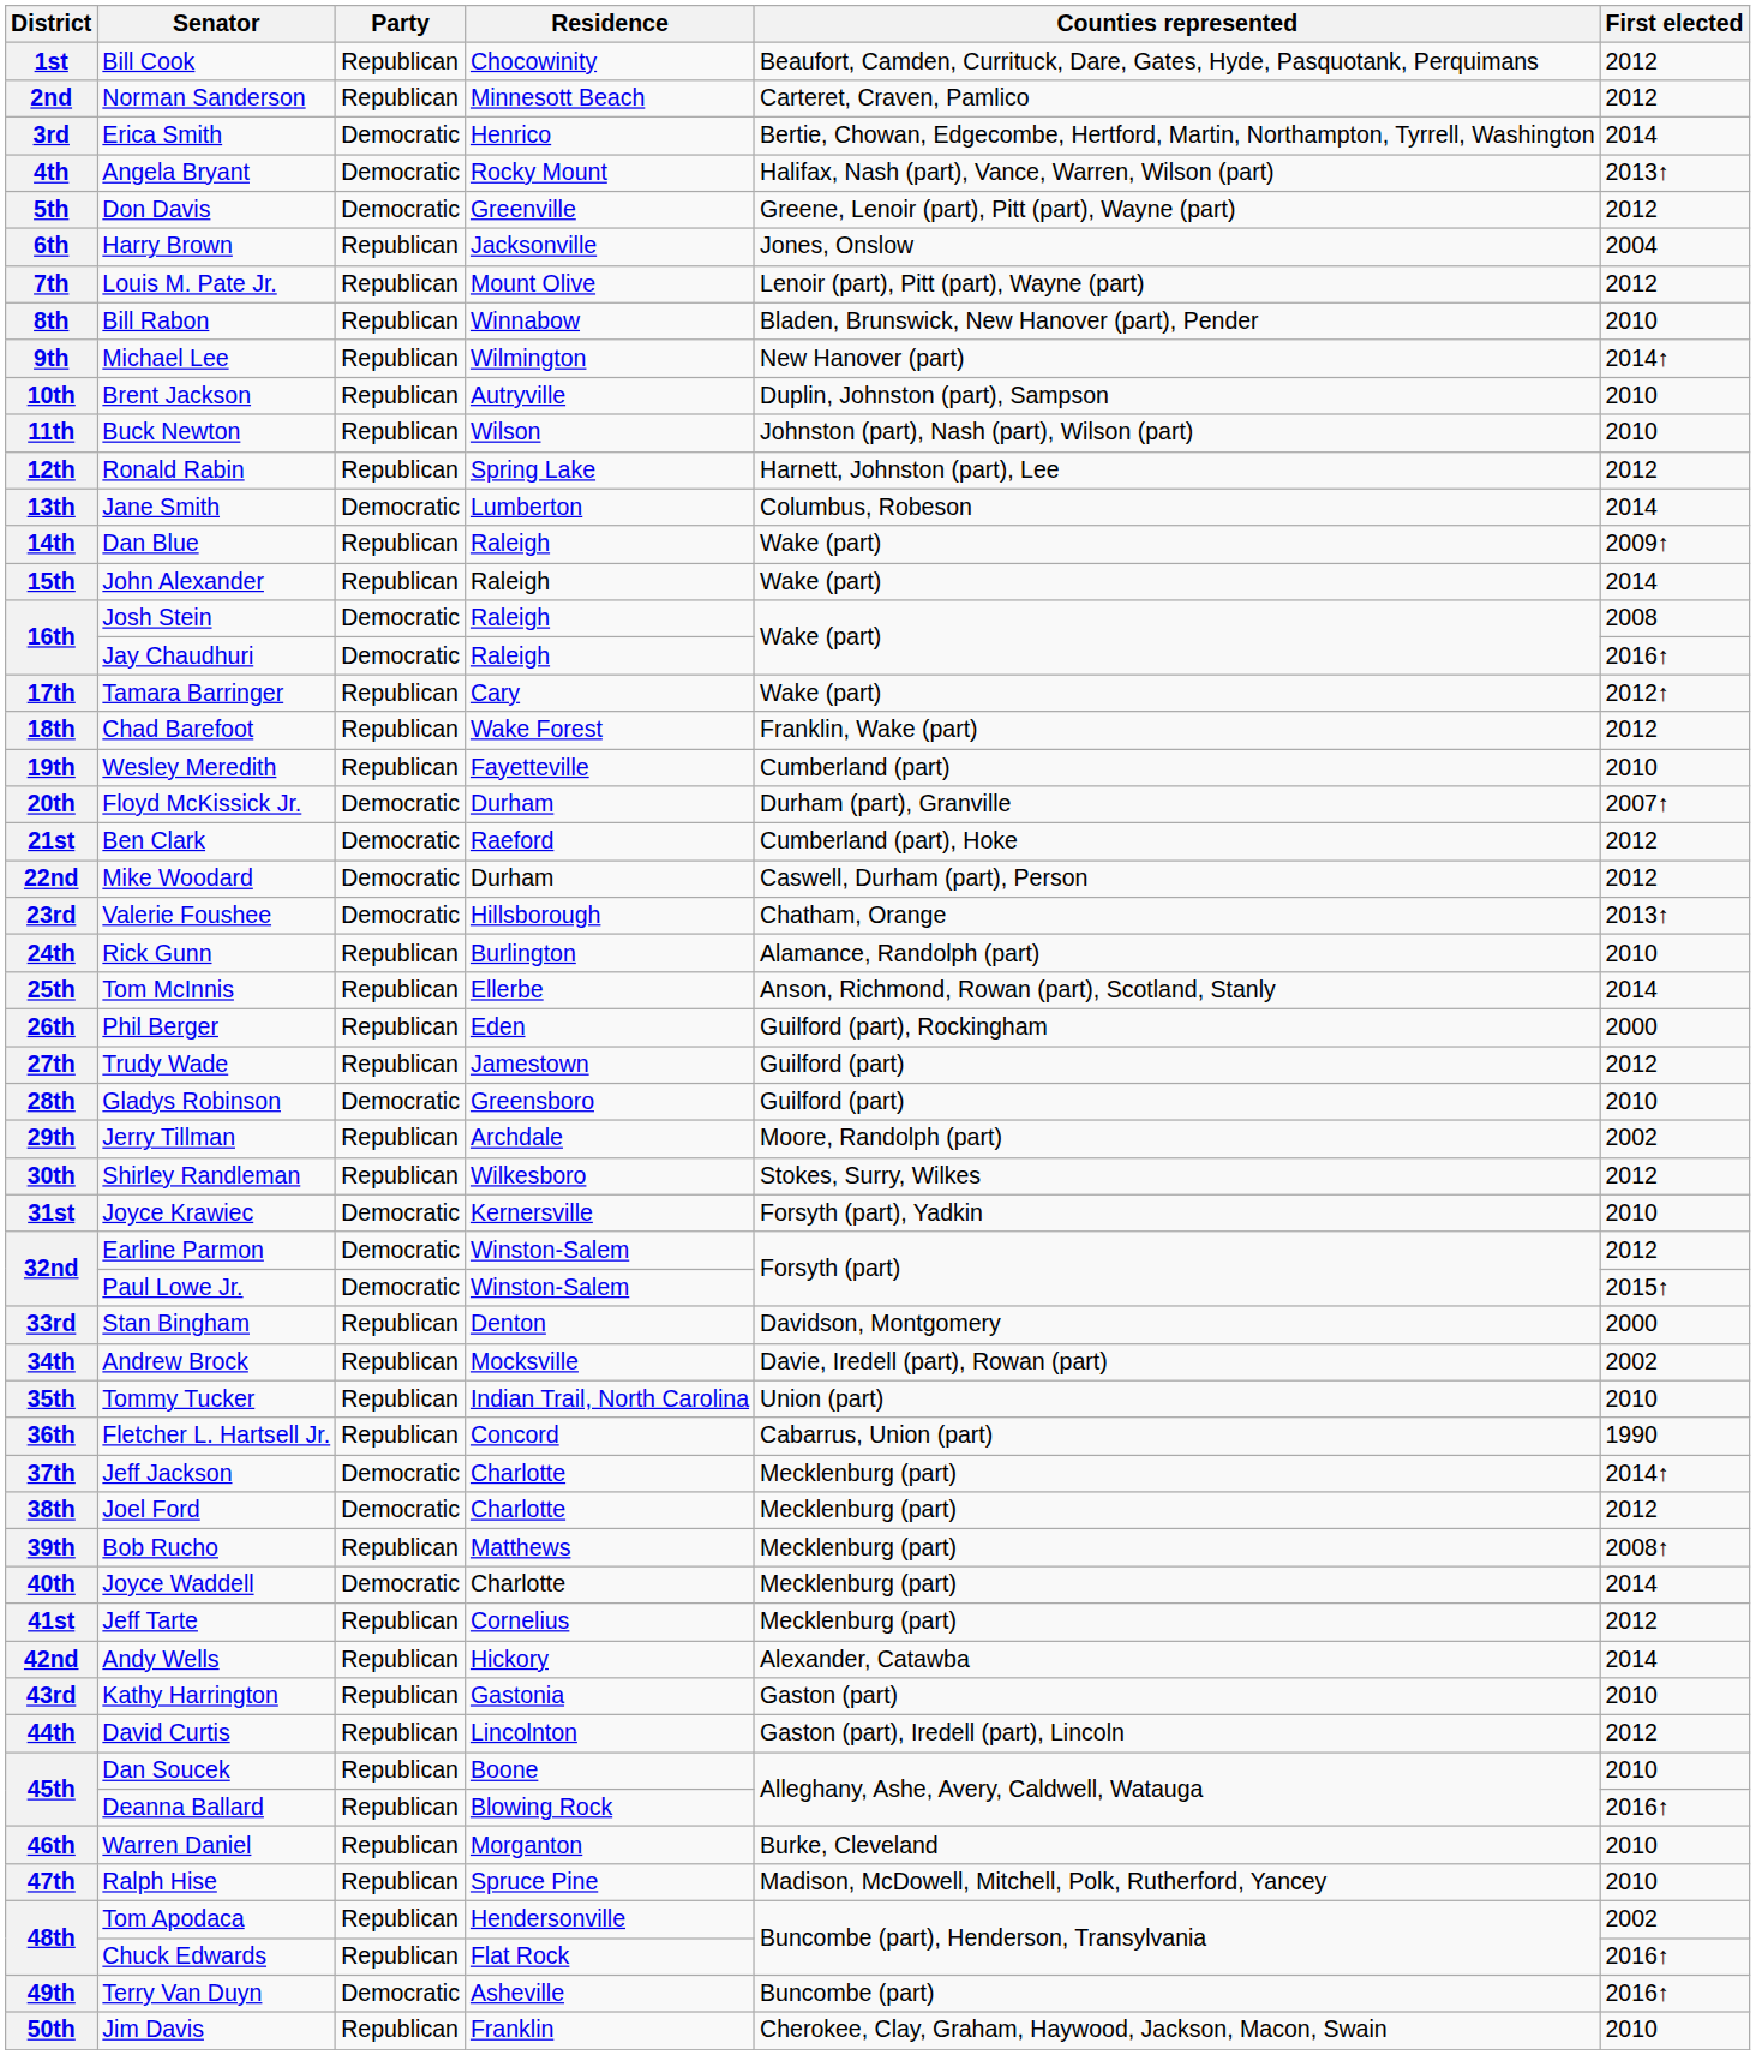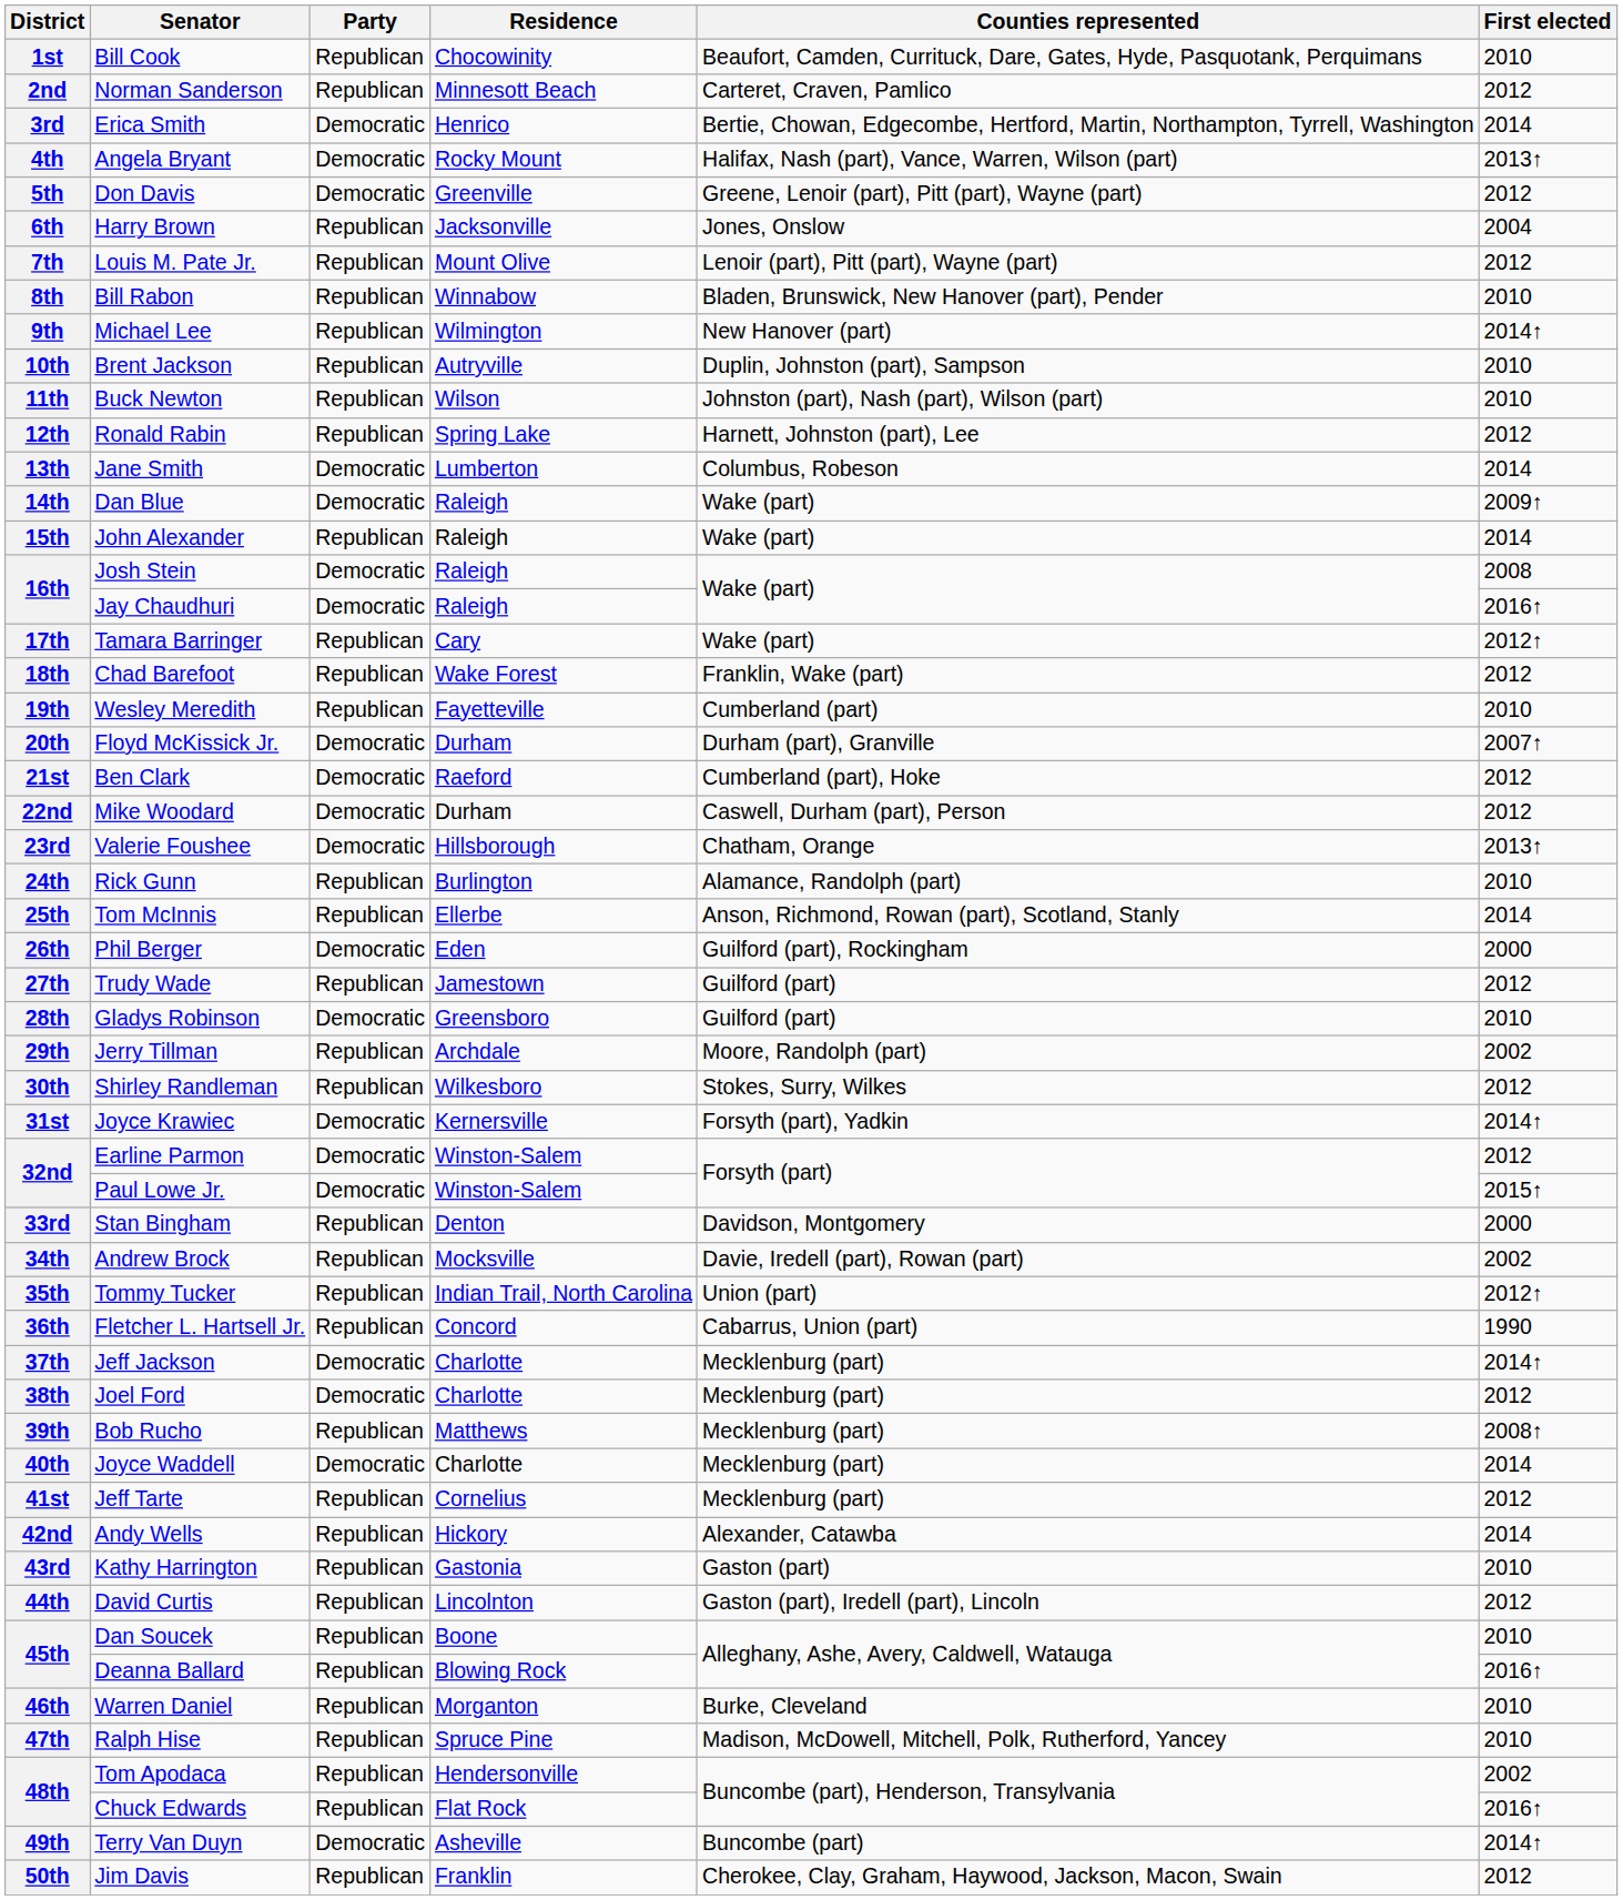1st | First elected: 2012 -> 2010
14th | Party: Republican -> Democratic
26th | Party: Republican -> Democratic
31st | First elected: 2010 -> 2014↑
35th | First elected: 2010 -> 2012↑
49th | First elected: 2016↑ -> 2014↑
50th | First elected: 2010 -> 2012
